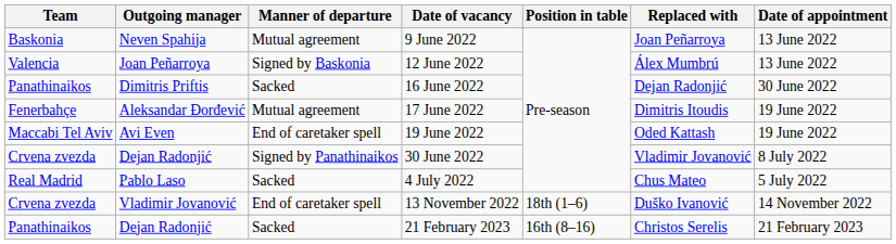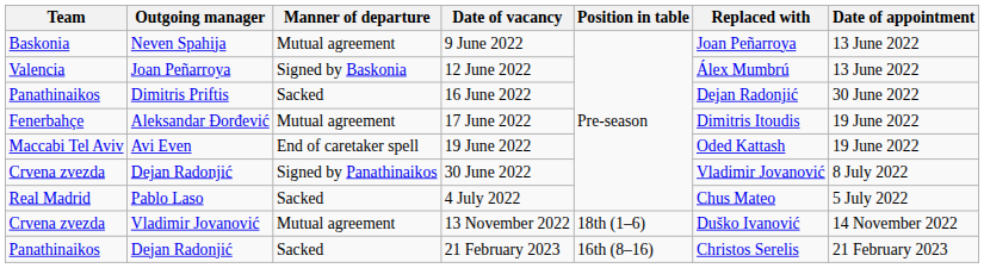13 November 2022 | Manner of departure: End of caretaker spell -> Mutual agreement
